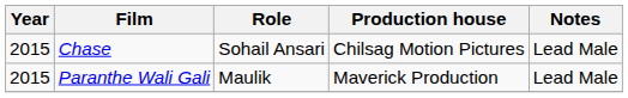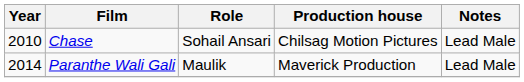Chase | Year: 2015 -> 2010
Paranthe Wali Gali | Year: 2015 -> 2014
